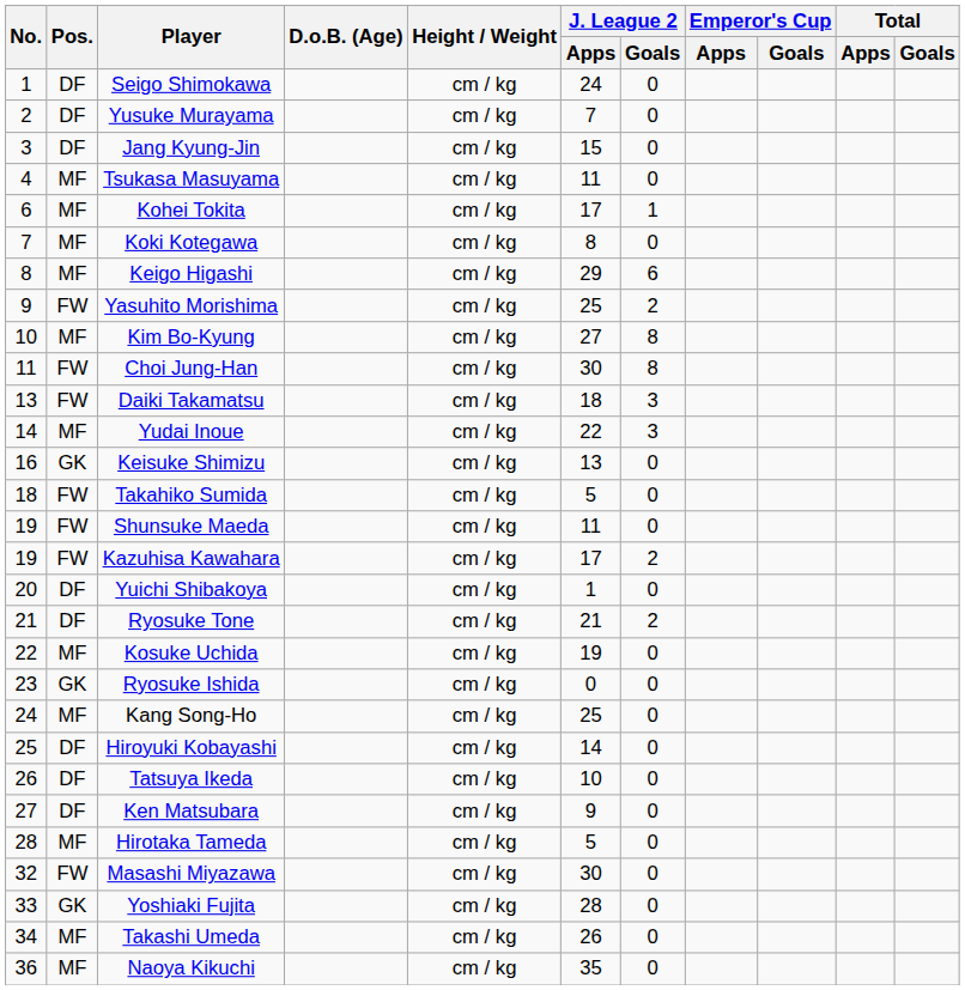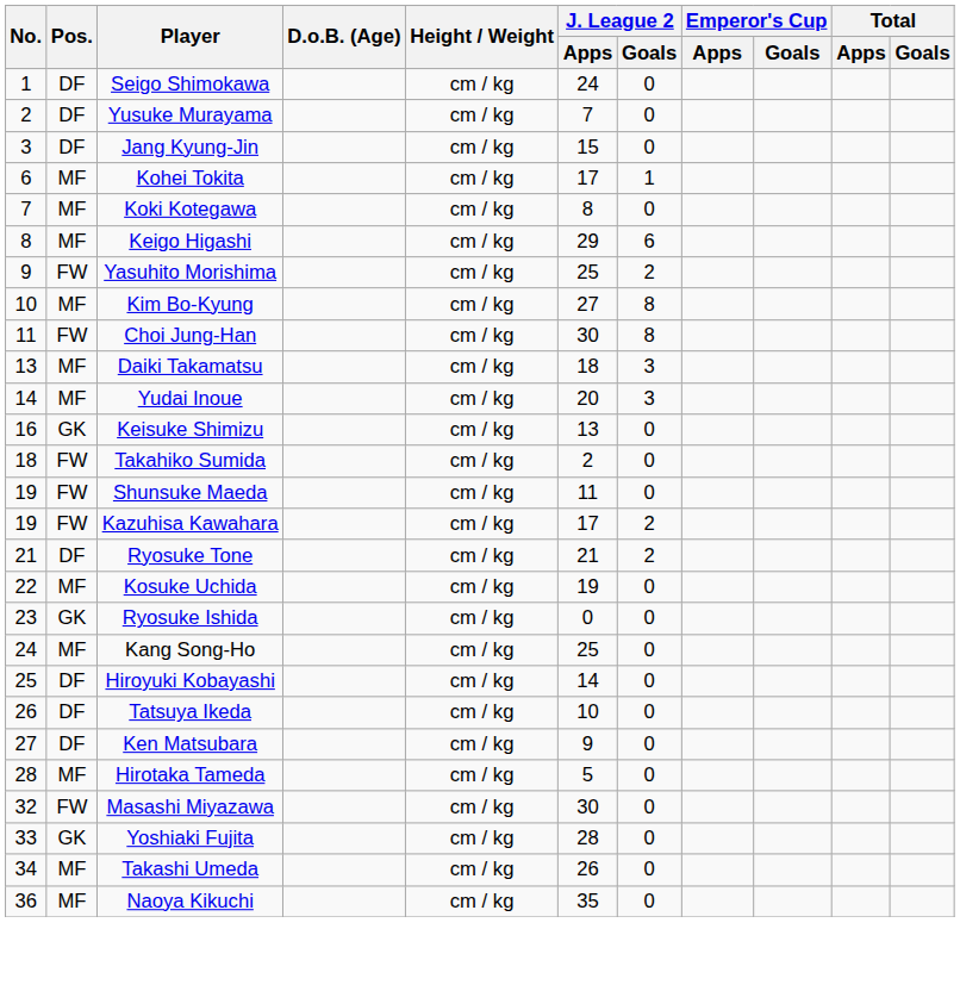- row: 4 | MF | Tsukasa Masuyama | cm / kg | 11 | 0
Daiki Takamatsu | Pos.: FW -> MF
Yudai Inoue | J. League 2 / Apps: 22 -> 20
Takahiko Sumida | J. League 2 / Apps: 5 -> 2
- row: 20 | DF | Yuichi Shibakoya | cm / kg | 1 | 0
